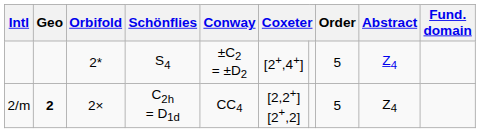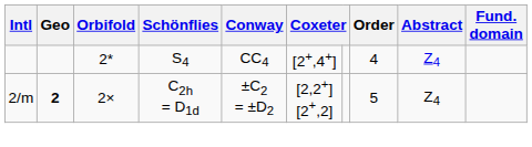S4 | Conway: ±C2 = ±D2 -> CC4
S4 | Order: 5 -> 4
C2h = D1d | Conway: CC4 -> ±C2 = ±D2
